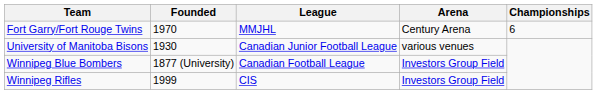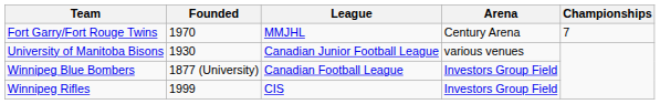Fort Garry/Fort Rouge Twins | Championships: 6 -> 7
